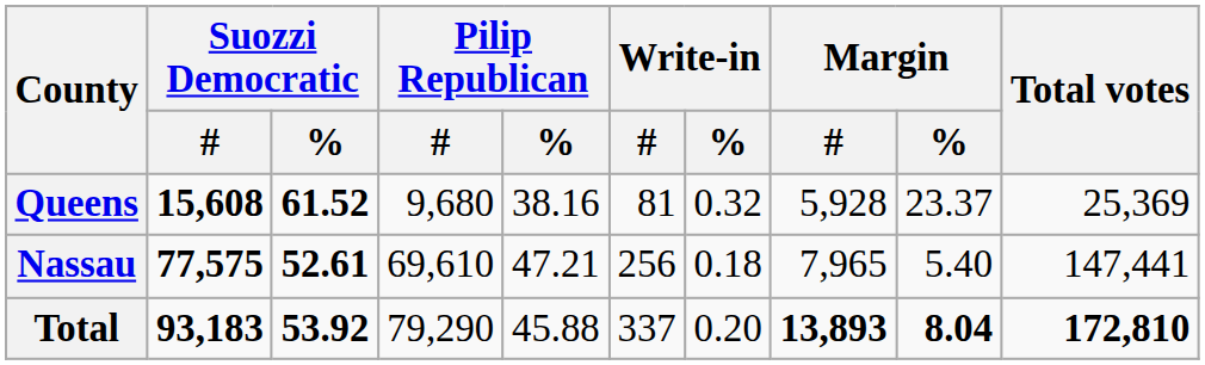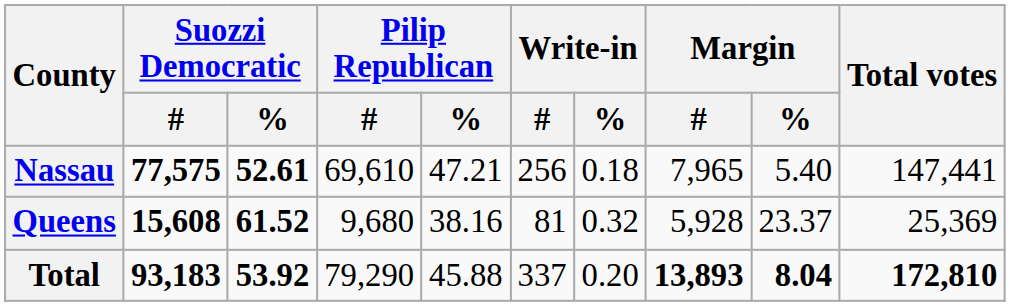rows swapped: Nassau <-> Queens
